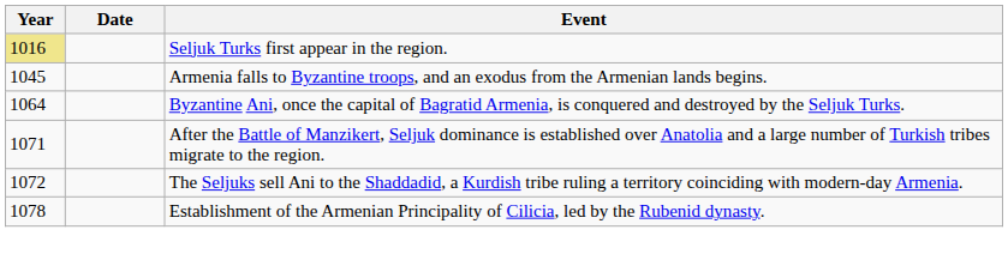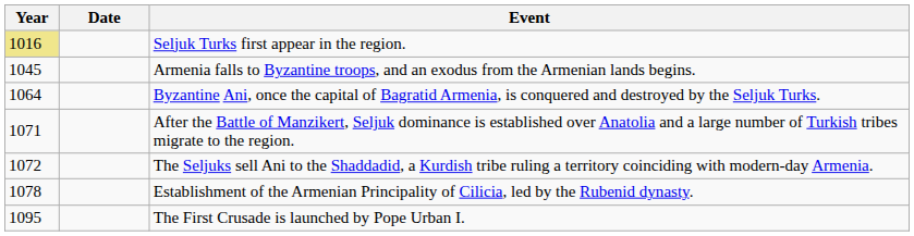+ row: 1095 | The First Crusade is launched by Pope Urban I.
